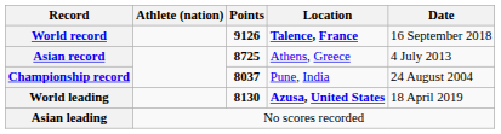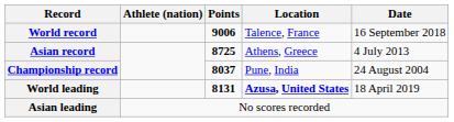World record | Points: 9126 -> 9006
World record | Location: bold -> normal
World leading | Points: 8130 -> 8131
